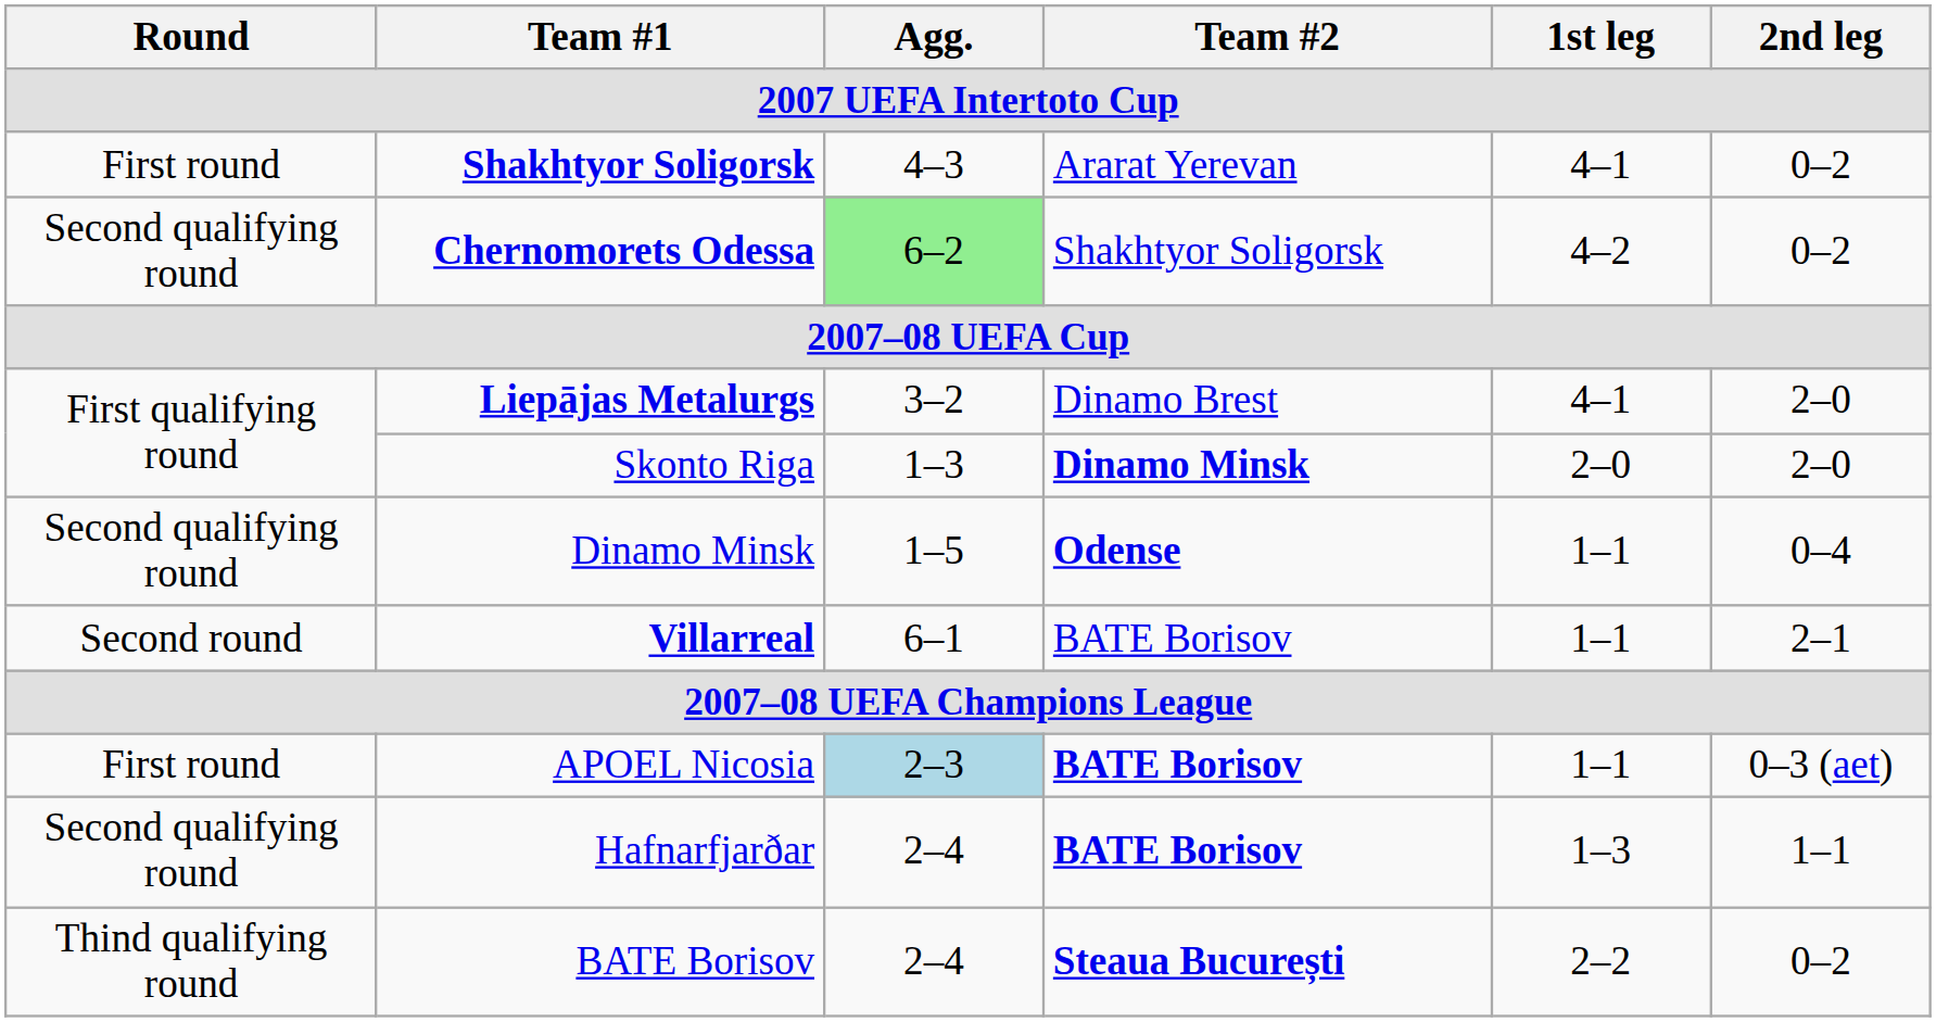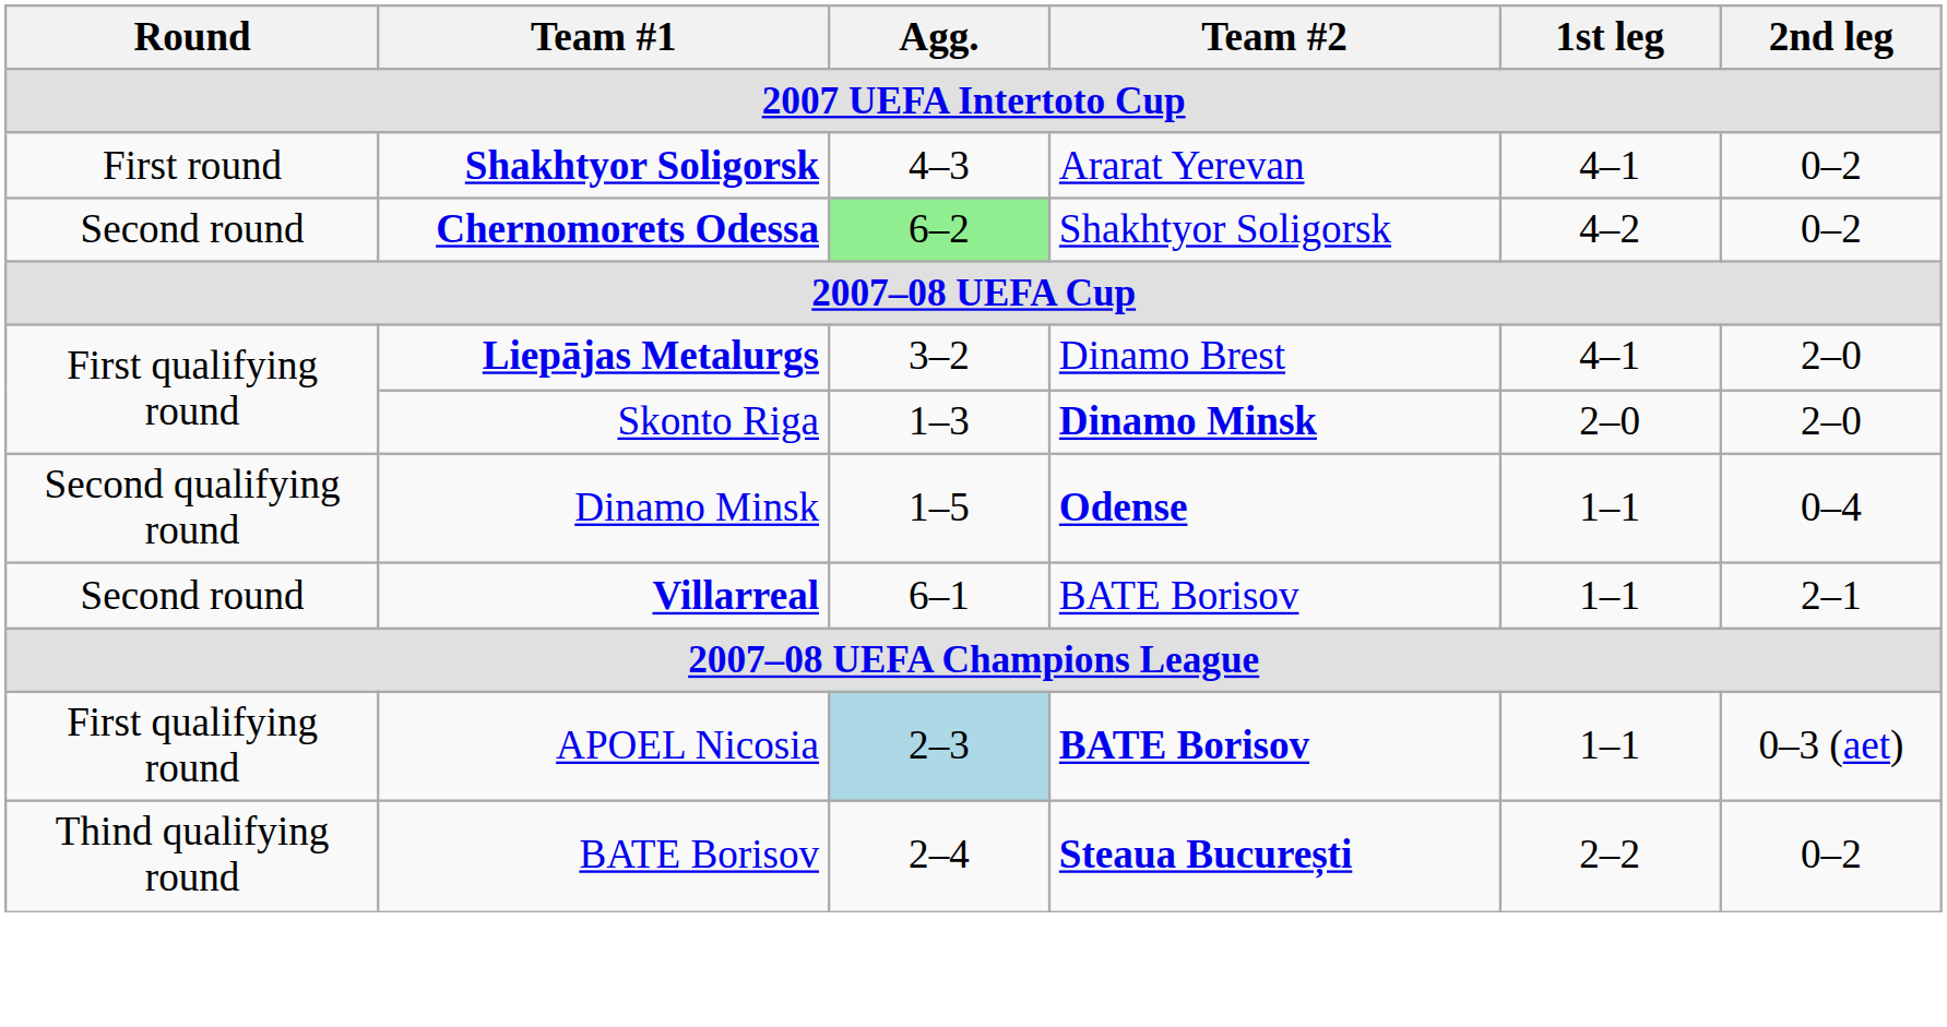Chernomorets Odessa | Round: Second qualifying round -> Second round
APOEL Nicosia | Round: First round -> First qualifying round
- row: Second qualifying round | Hafnarfjarðar | 2–4 | BATE Borisov | 1–3 | 1–1
